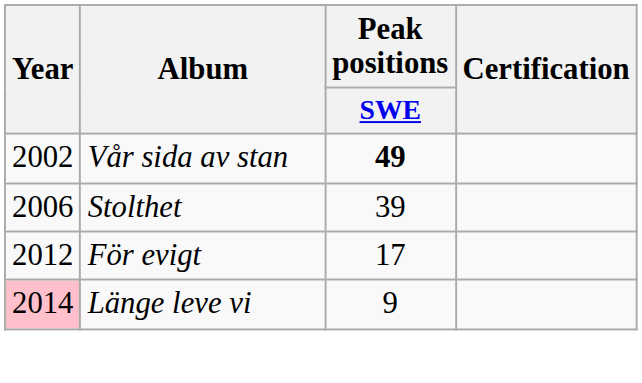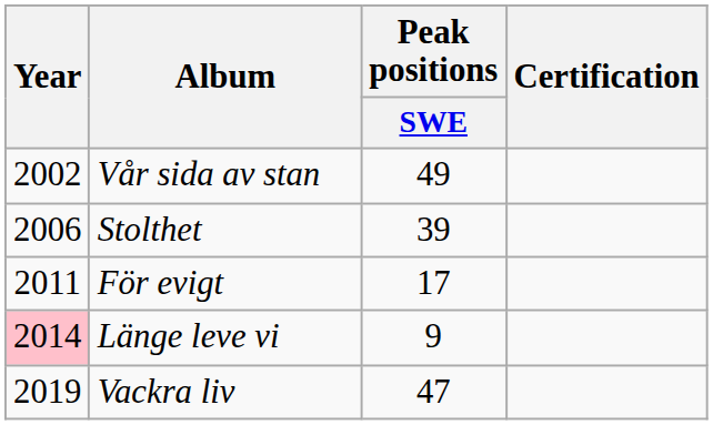Vår sida av stan | Peak positions / SWE: bold -> normal
För evigt | Year: 2012 -> 2011
+ row: 2019 | Vackra liv | 47
